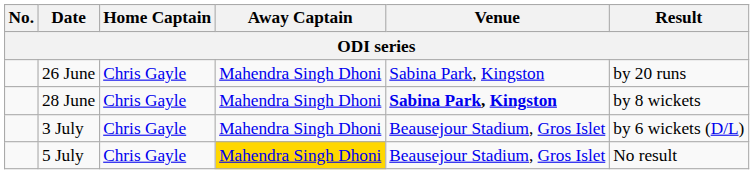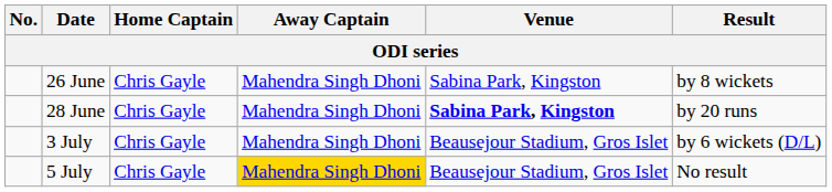26 June | Result: by 20 runs -> by 8 wickets
28 June | Result: by 8 wickets -> by 20 runs
